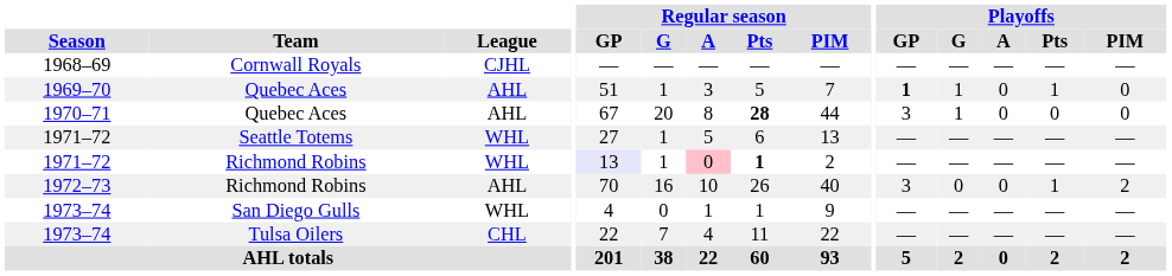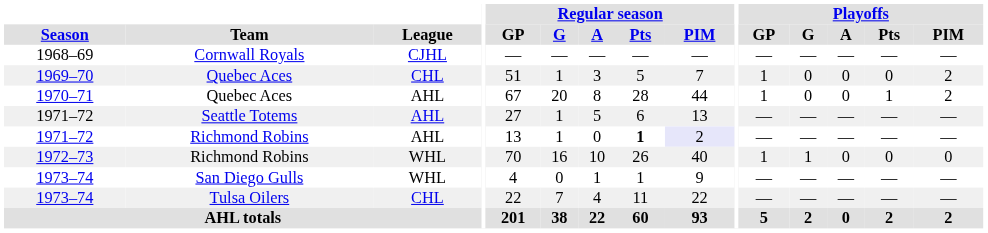1969–70 | League: AHL -> CHL
1969–70 | Playoffs / GP: bold -> normal
1969–70 | Playoffs / G: 1 -> 0
1969–70 | Playoffs / Pts: 1 -> 0
1969–70 | Playoffs / PIM: 0 -> 2
1970–71 | Regular season / Pts: bold -> normal
1970–71 | Playoffs / GP: 3 -> 1
1970–71 | Playoffs / G: 1 -> 0
1970–71 | Playoffs / Pts: 0 -> 1
1970–71 | Playoffs / PIM: 0 -> 2
1971–72 / Seattle Totems | League: WHL -> AHL
1971–72 / Richmond Robins | League: WHL -> AHL
1971–72 / Richmond Robins | Regular season / GP: lavender background -> no background
1971–72 / Richmond Robins | Regular season / A: pink background -> no background
1971–72 / Richmond Robins | Regular season / PIM: no background -> lavender background
1972–73 | League: AHL -> WHL
1972–73 | Playoffs / GP: 3 -> 1
1972–73 | Playoffs / G: 0 -> 1
1972–73 | Playoffs / Pts: 1 -> 0
1972–73 | Playoffs / PIM: 2 -> 0
